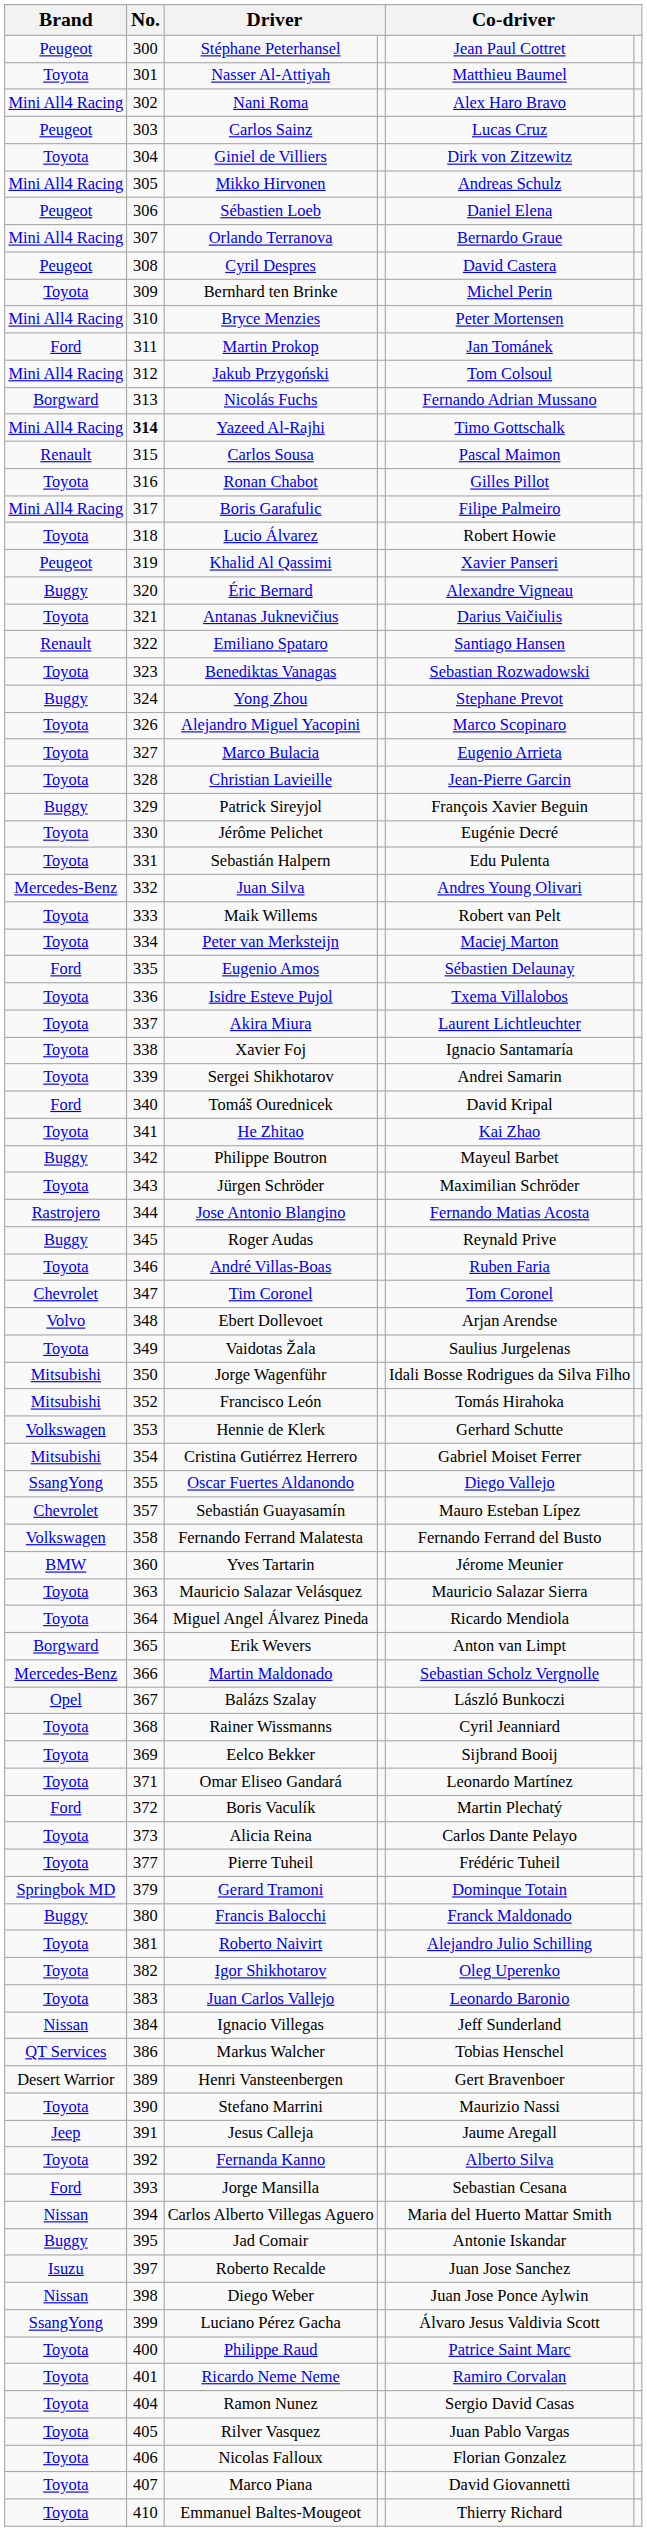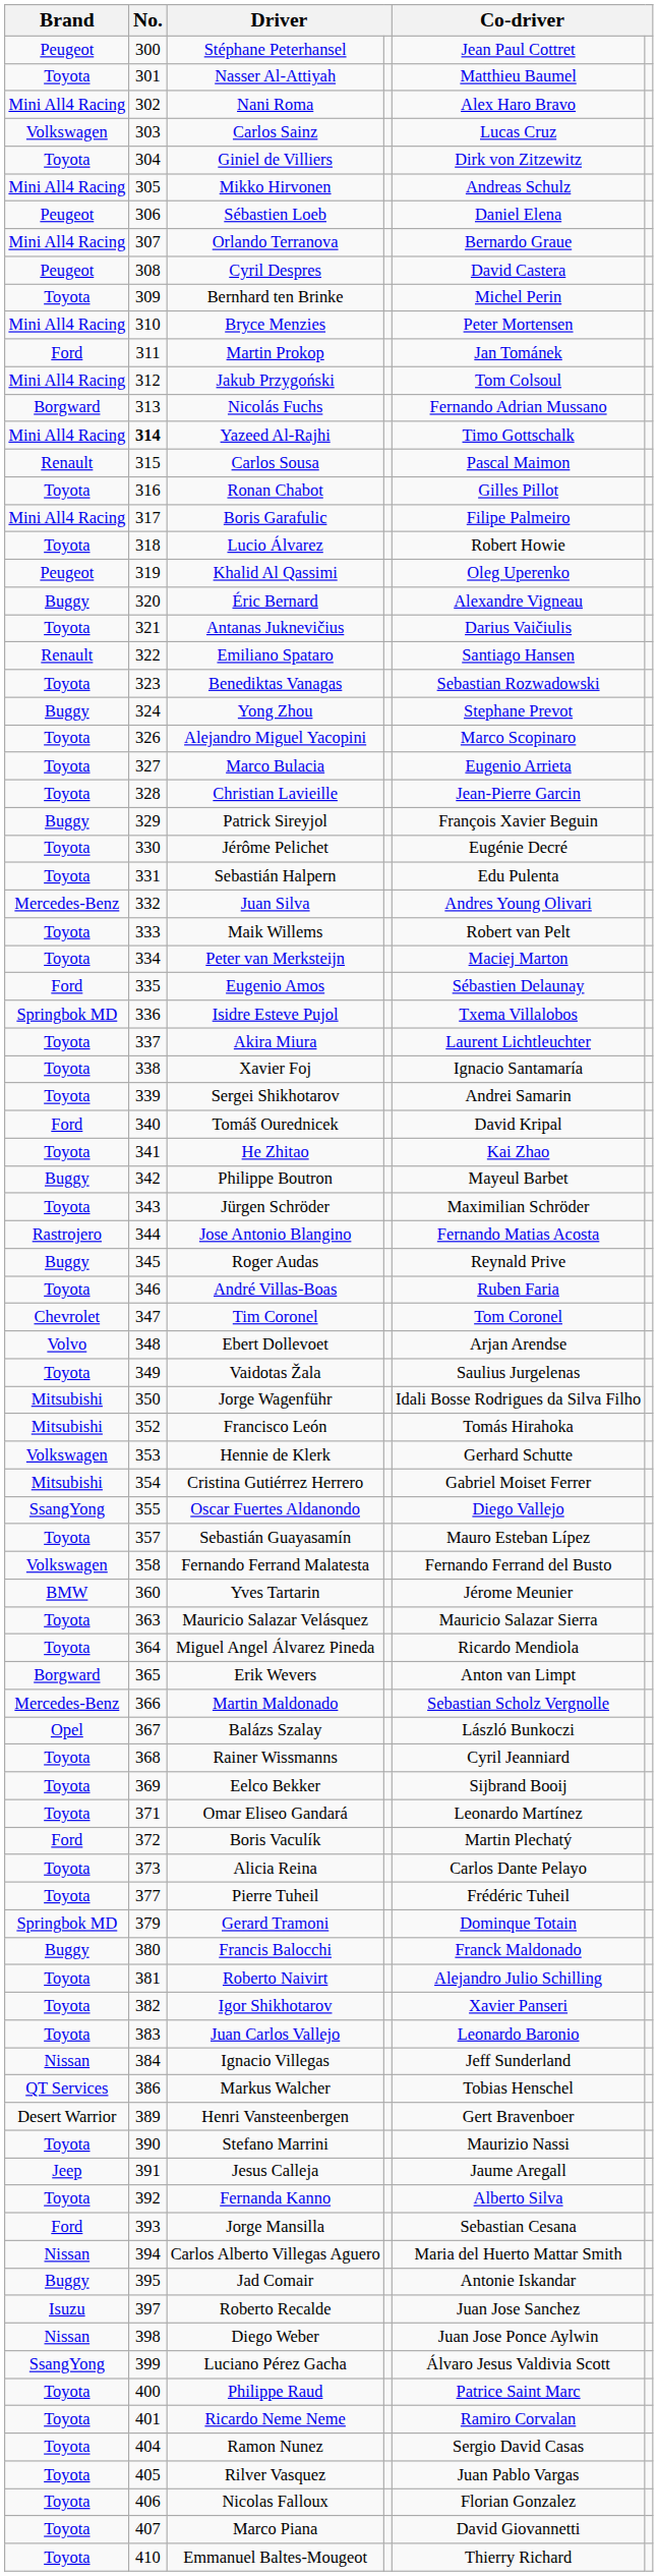Carlos Sainz | Brand: Peugeot -> Volkswagen
Khalid Al Qassimi | column 5: Xavier Panseri -> Oleg Uperenko
Isidre Esteve Pujol | Brand: Toyota -> Springbok MD
Sebastián Guayasamín | Brand: Chevrolet -> Toyota
Igor Shikhotarov | column 5: Oleg Uperenko -> Xavier Panseri
